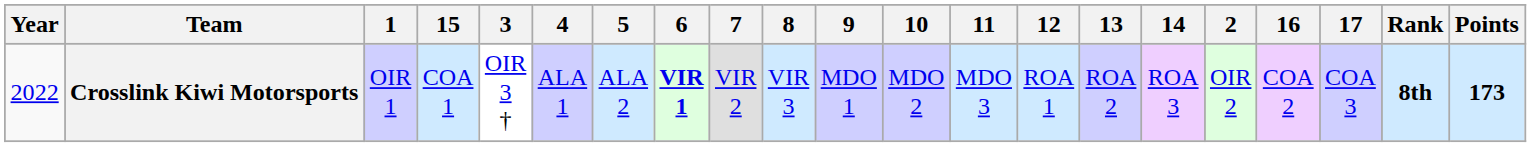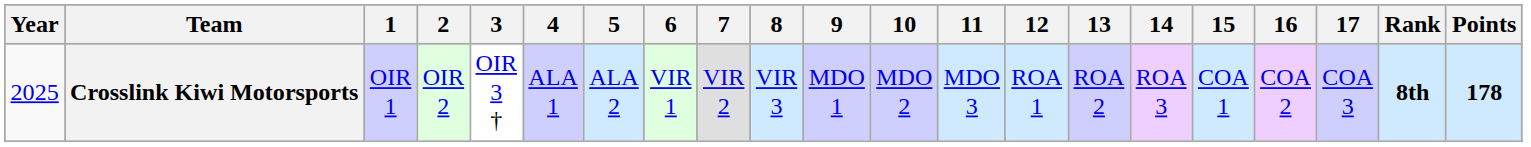columns swapped: 2 <-> 15
Crosslink Kiwi Motorsports | Year: 2022 -> 2025
Crosslink Kiwi Motorsports | 6: bold -> normal
Crosslink Kiwi Motorsports | Points: 173 -> 178
